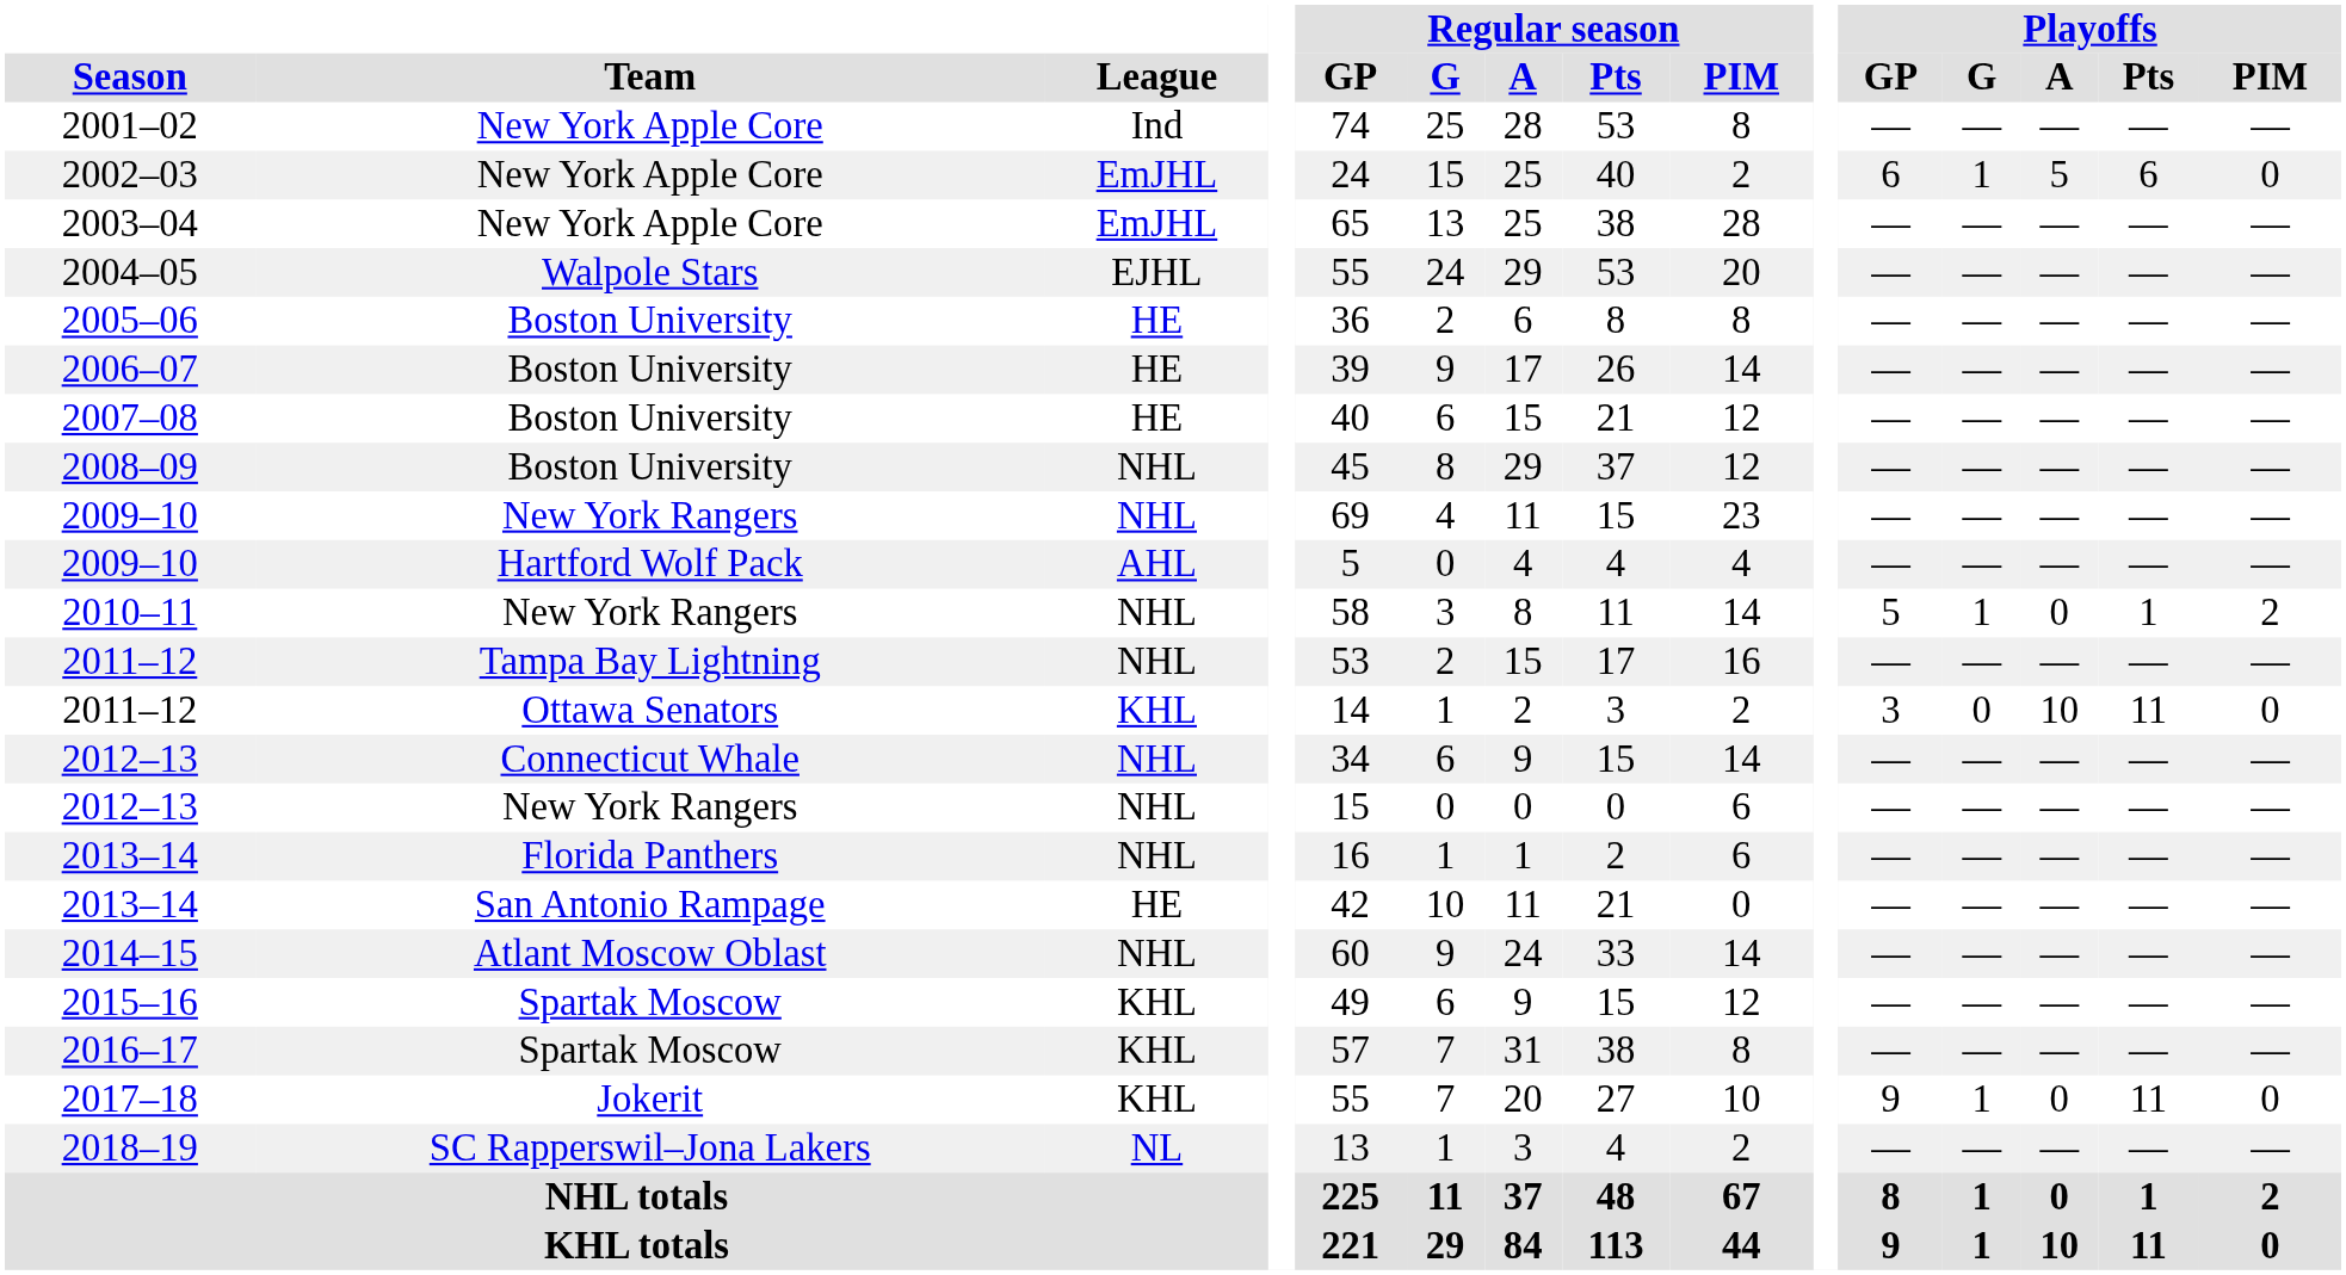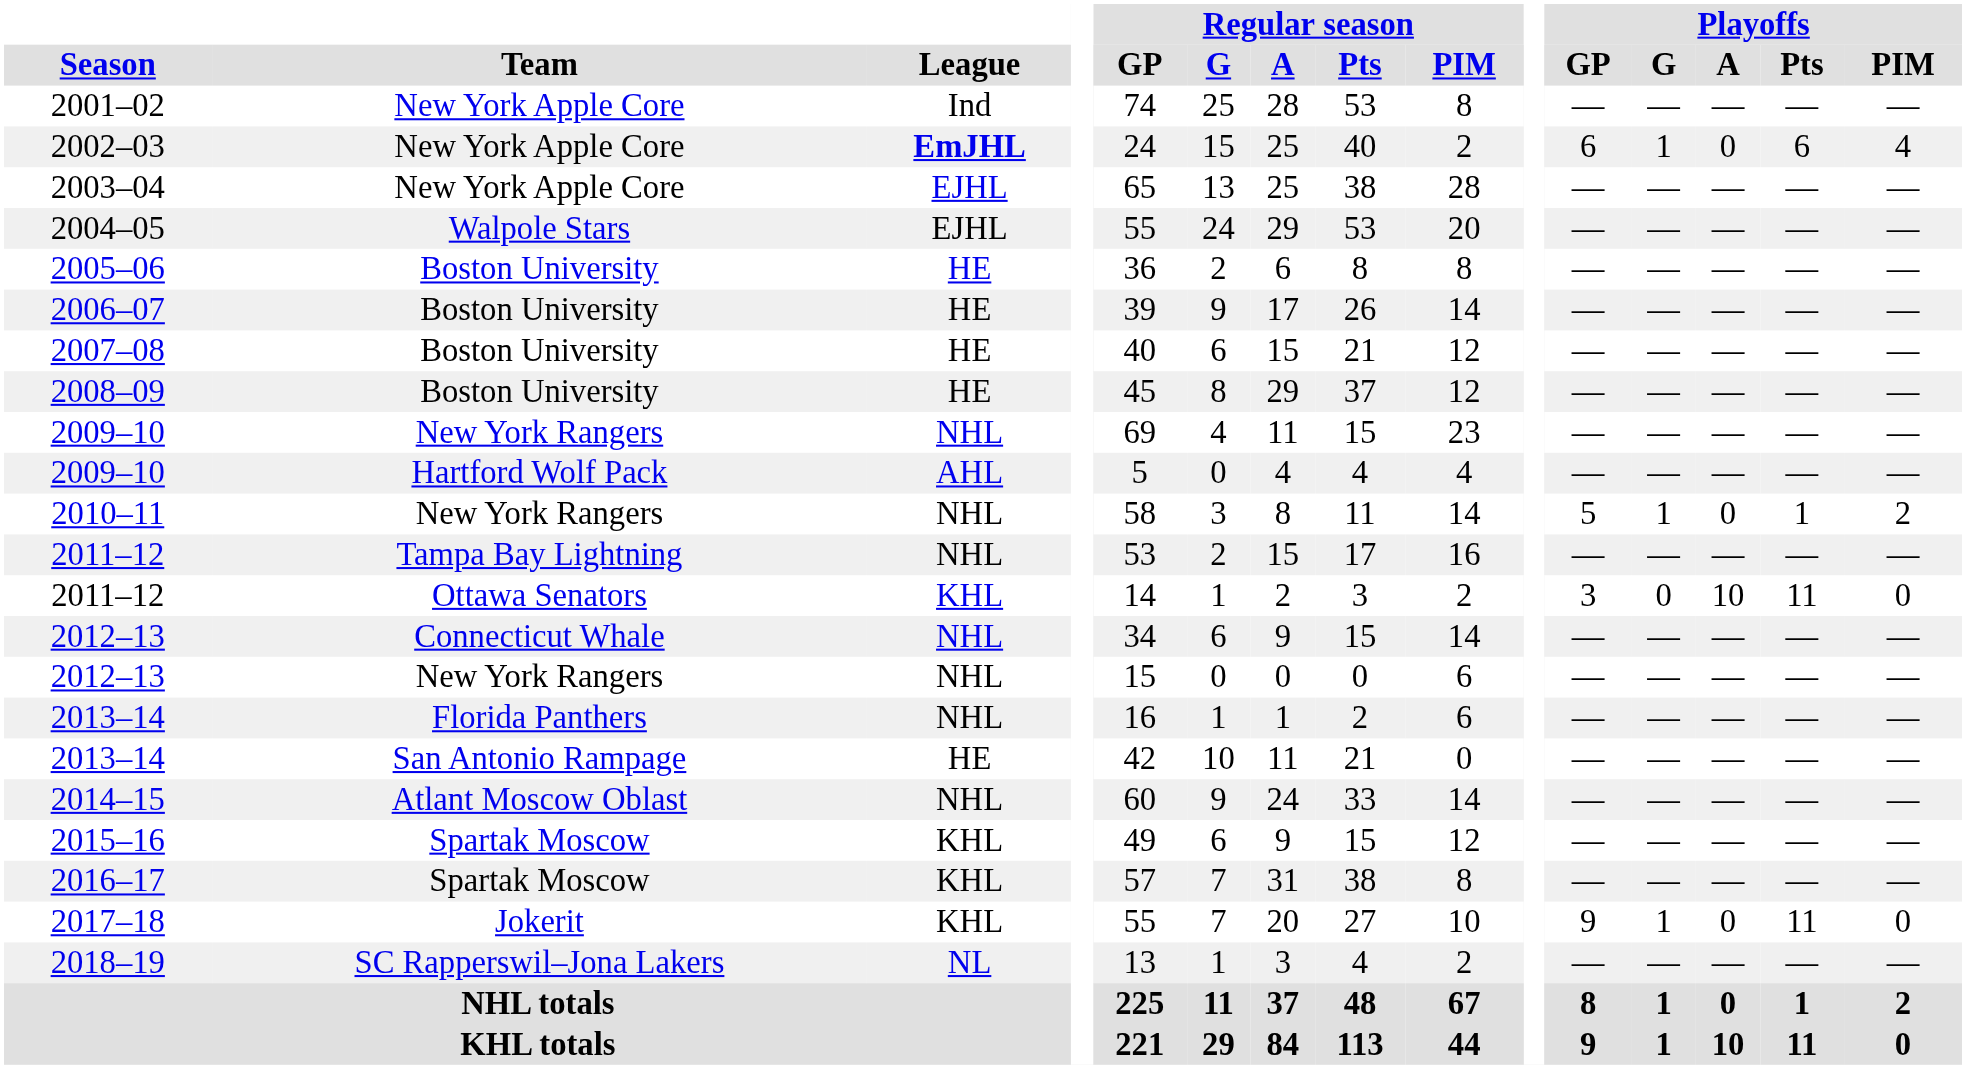2002–03 | League: normal -> bold
2002–03 | Playoffs / A: 5 -> 0
2002–03 | Playoffs / PIM: 0 -> 4
2003–04 | League: EmJHL -> EJHL
2008–09 | League: NHL -> HE
